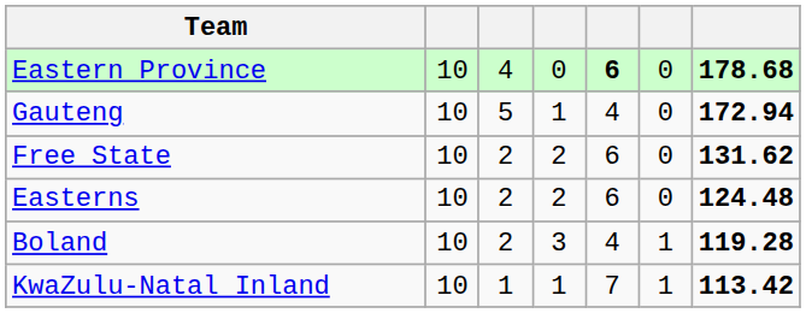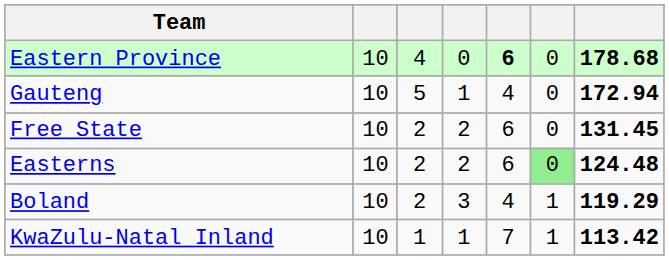Free State | column 7: 131.62 -> 131.45
Easterns | column 6: no background -> lightgreen background
Boland | column 7: 119.28 -> 119.29
